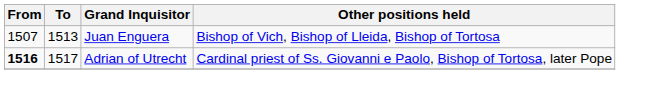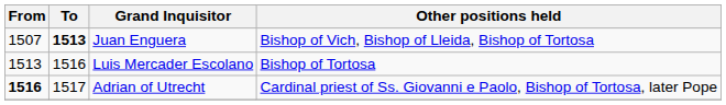Juan Enguera | To: normal -> bold
+ row: 1513 | 1516 | Luis Mercader Escolano | Bishop of Tortosa
